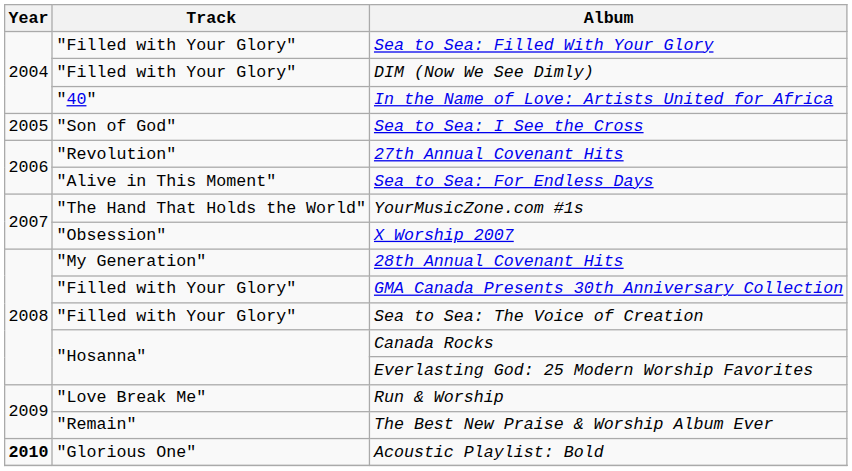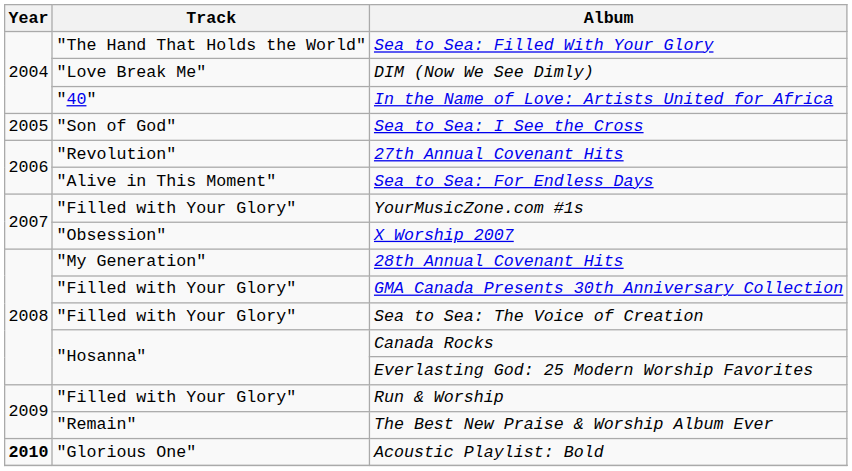Sea to Sea: Filled With Your Glory | Track: "Filled with Your Glory" -> "The Hand That Holds the World"
DIM (Now We See Dimly) | Track: "Filled with Your Glory" -> "Love Break Me"
YourMusicZone.com #1s | Track: "The Hand That Holds the World" -> "Filled with Your Glory"
Run & Worship | Track: "Love Break Me" -> "Filled with Your Glory"
